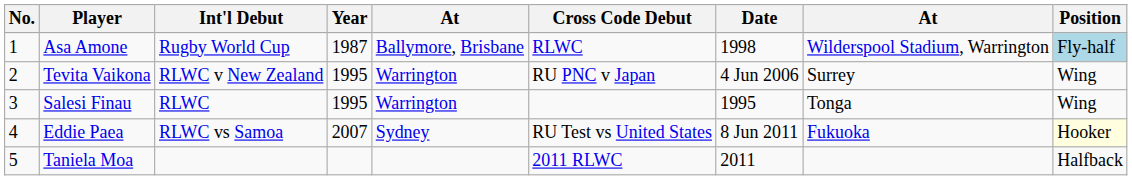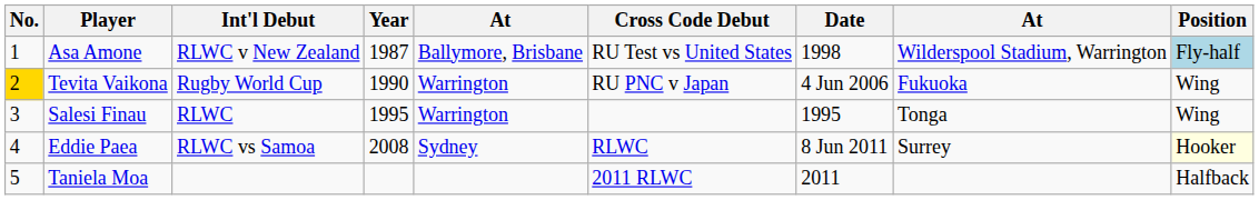Asa Amone | Int'l Debut: Rugby World Cup -> RLWC v New Zealand
Asa Amone | Cross Code Debut: RLWC -> RU Test vs United States
Tevita Vaikona | No.: no background -> gold background
Tevita Vaikona | Int'l Debut: RLWC v New Zealand -> Rugby World Cup
Tevita Vaikona | Year: 1995 -> 1990
Tevita Vaikona | column 8: Surrey -> Fukuoka
Eddie Paea | Year: 2007 -> 2008
Eddie Paea | Cross Code Debut: RU Test vs United States -> RLWC
Eddie Paea | column 8: Fukuoka -> Surrey
